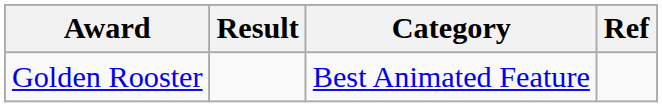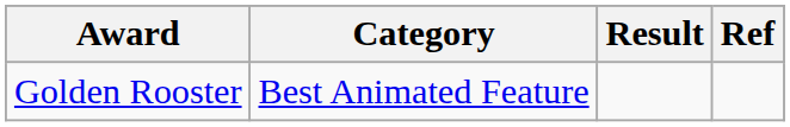columns swapped: Category <-> Result
